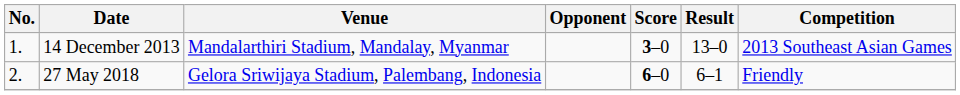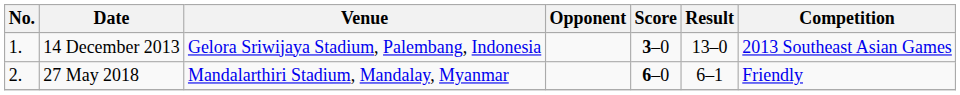14 December 2013 | Venue: Mandalarthiri Stadium, Mandalay, Myanmar -> Gelora Sriwijaya Stadium, Palembang, Indonesia
27 May 2018 | Venue: Gelora Sriwijaya Stadium, Palembang, Indonesia -> Mandalarthiri Stadium, Mandalay, Myanmar
